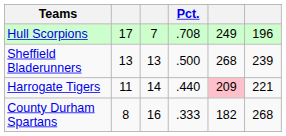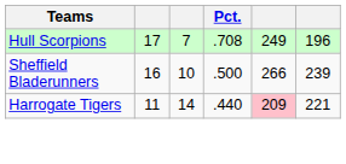Sheffield Bladerunners | column 2: 13 -> 16
Sheffield Bladerunners | column 3: 13 -> 10
Sheffield Bladerunners | column 5: 268 -> 266
- row: County Durham Spartans | 8 | 16 | .333 | 182 | 268
